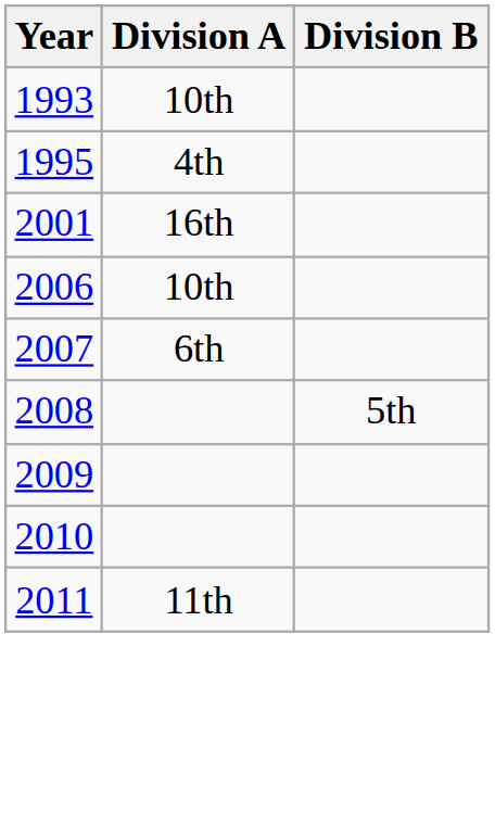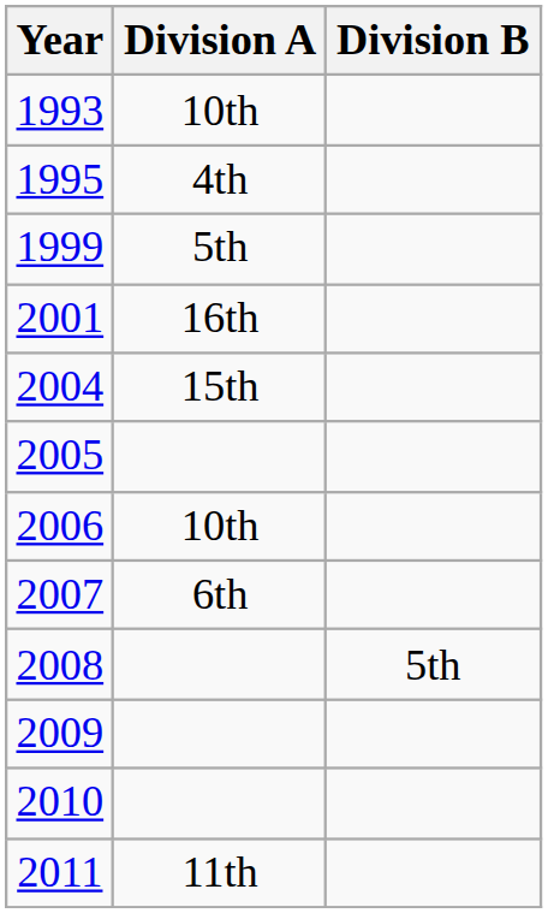+ row: 1999 | 5th
+ row: 2004 | 15th
+ row: 2005
